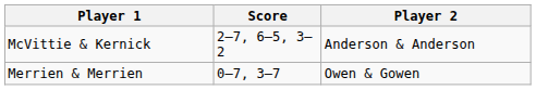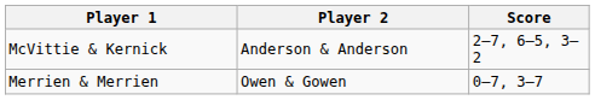columns swapped: Player 2 <-> Score
